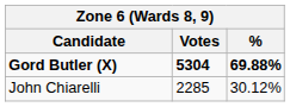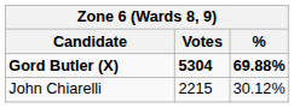John Chiarelli | Votes: 2285 -> 2215
